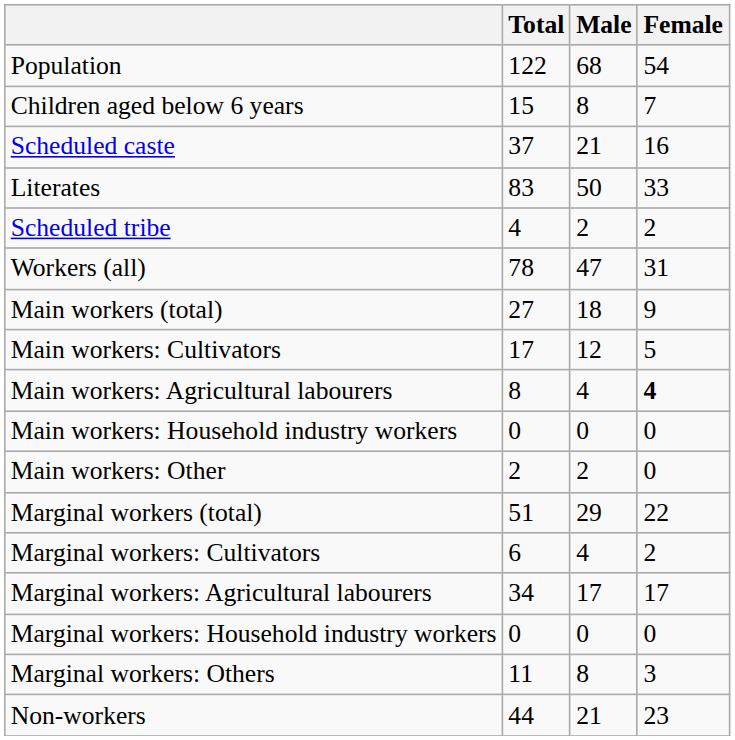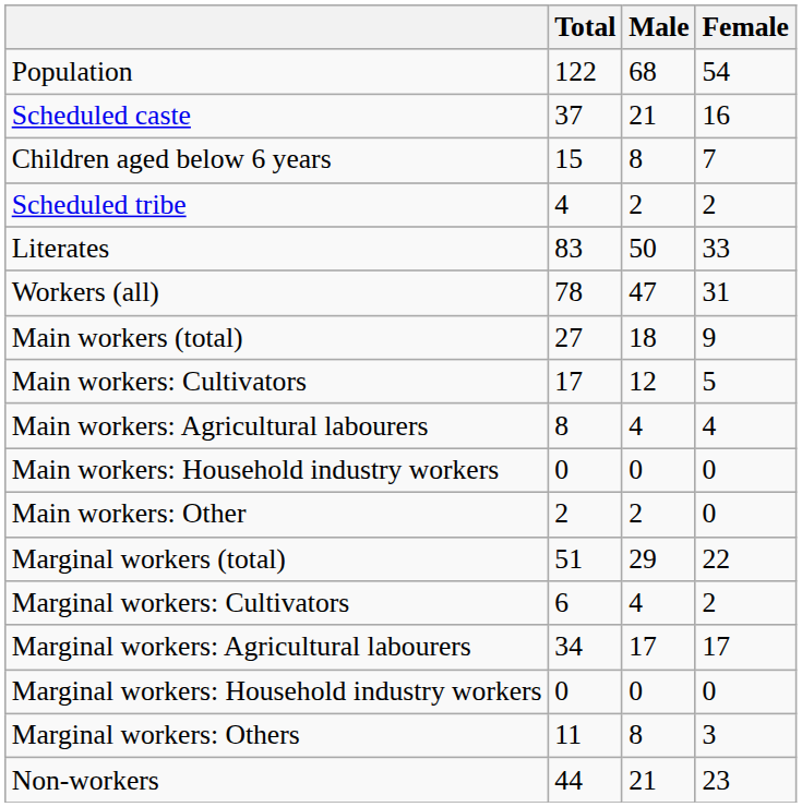rows swapped: Children aged below 6 years <-> Scheduled caste
rows swapped: Scheduled tribe <-> Literates
Main workers: Agricultural labourers | Female: bold -> normal
